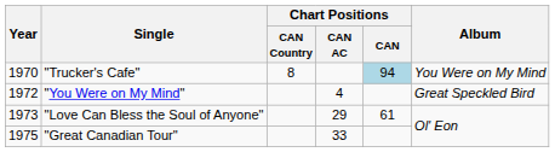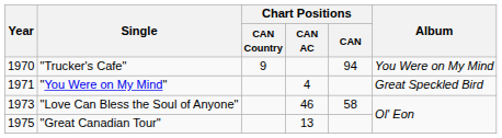"Trucker's Cafe" | Chart Positions / CAN Country: 8 -> 9
"Trucker's Cafe" | Chart Positions / CAN: lightblue background -> no background
"You Were on My Mind" | Year: 1972 -> 1971
"Love Can Bless the Soul of Anyone" | Chart Positions / CAN AC: 29 -> 46
"Love Can Bless the Soul of Anyone" | Chart Positions / CAN: 61 -> 58
"Great Canadian Tour" | Chart Positions / CAN AC: 33 -> 13
